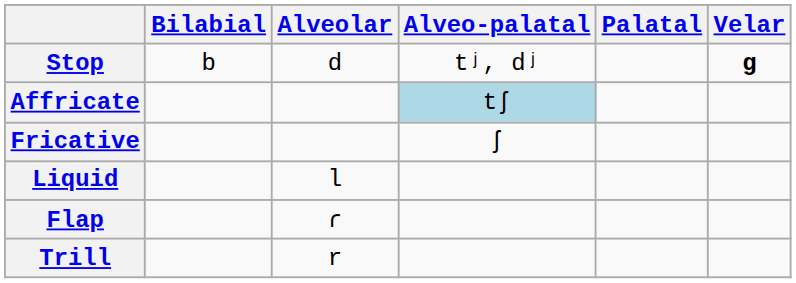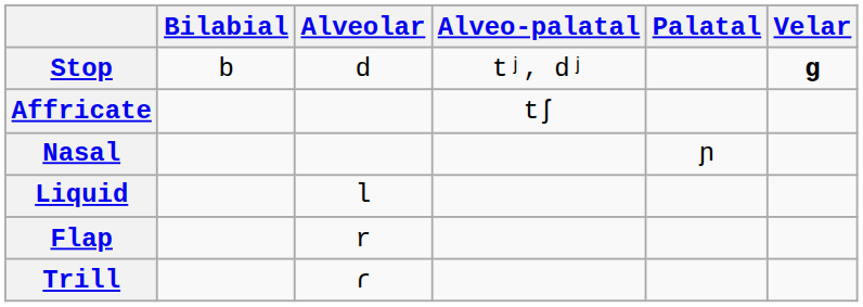Affricate | Alveo-palatal: lightblue background -> no background
- row: Fricative | ʃ
+ row: Nasal | ɲ
Flap | Alveolar: ɾ -> r
Trill | Alveolar: r -> ɾ
